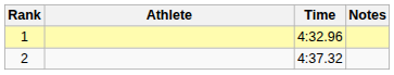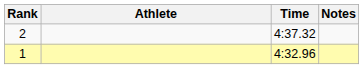rows swapped: 1 <-> 2
